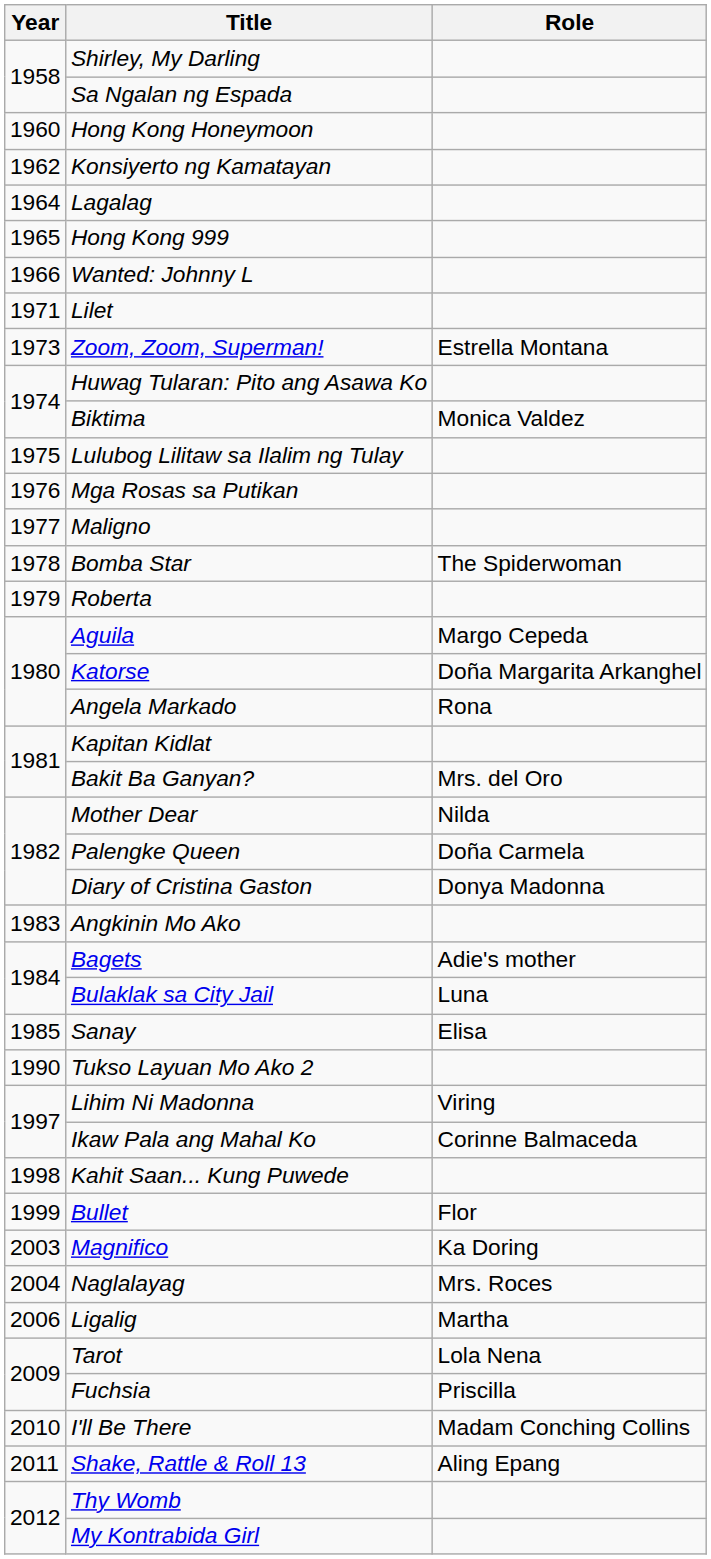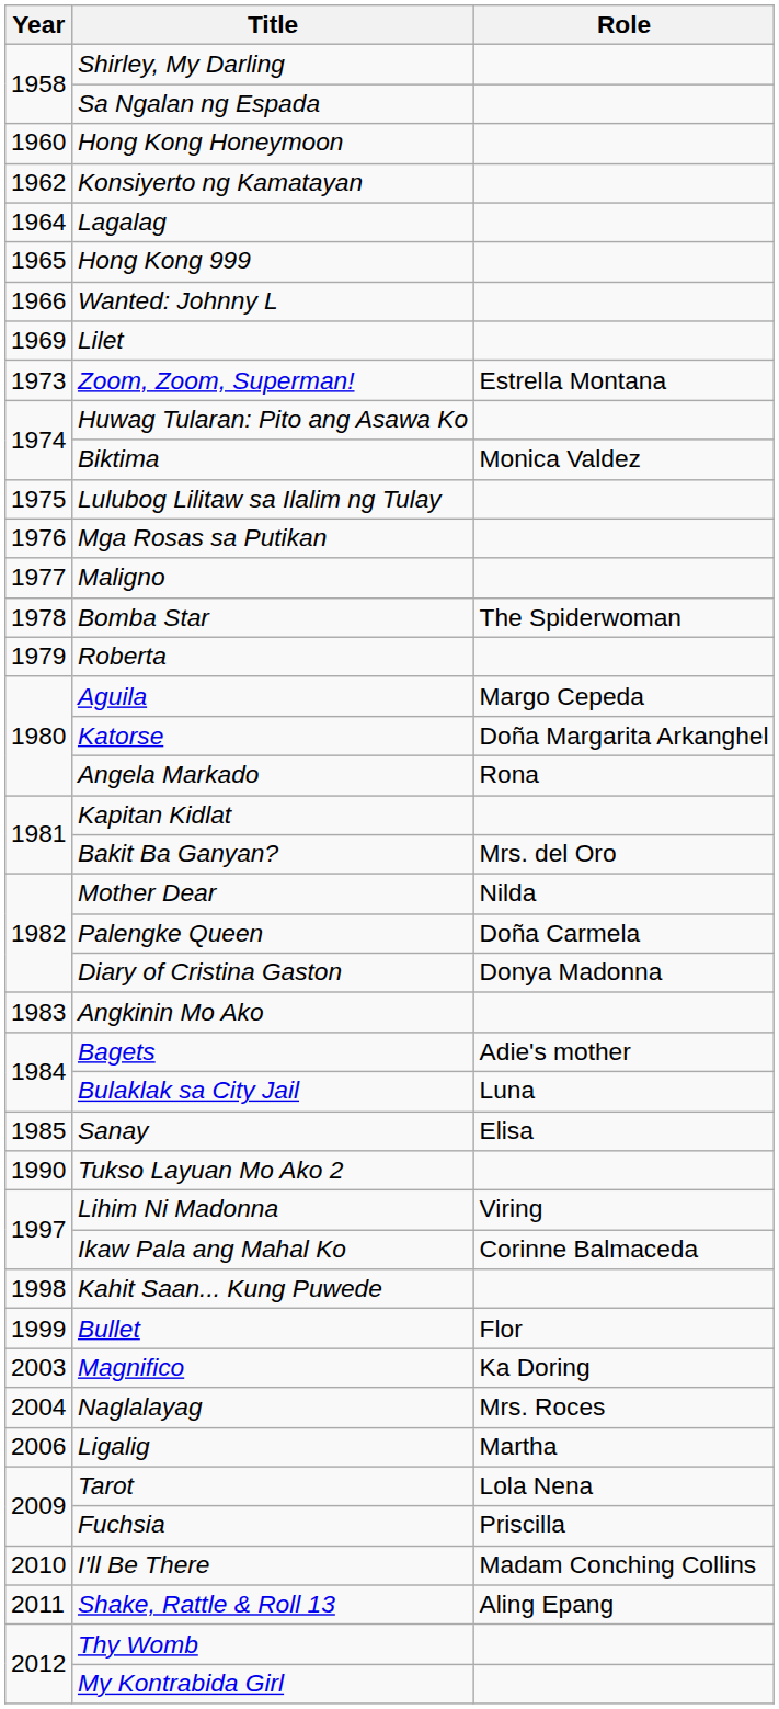Lilet | Year: 1971 -> 1969
